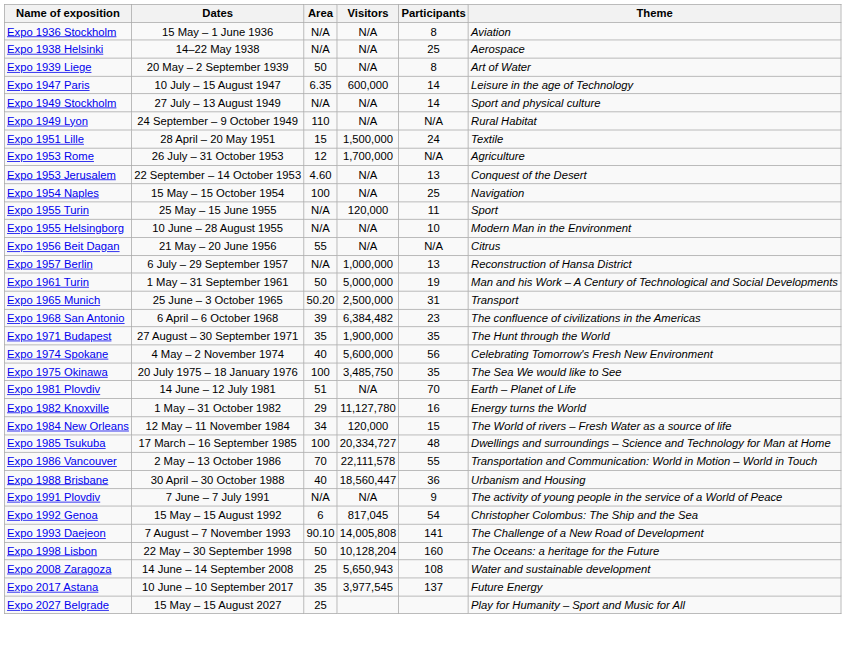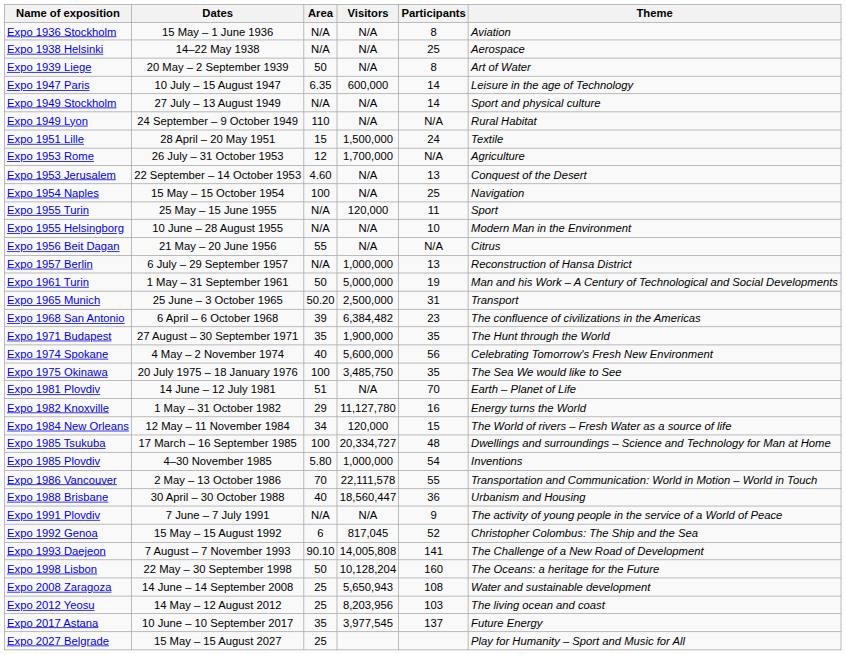+ row: Expo 1985 Plovdiv | 4–30 November 1985 | 5.80 | 1,000,000 | 54 | Inventions
Expo 1992 Genoa | Participants: 54 -> 52
+ row: Expo 2012 Yeosu | 14 May – 12 August 2012 | 25 | 8,203,956 | 103 | The living ocean and coast
